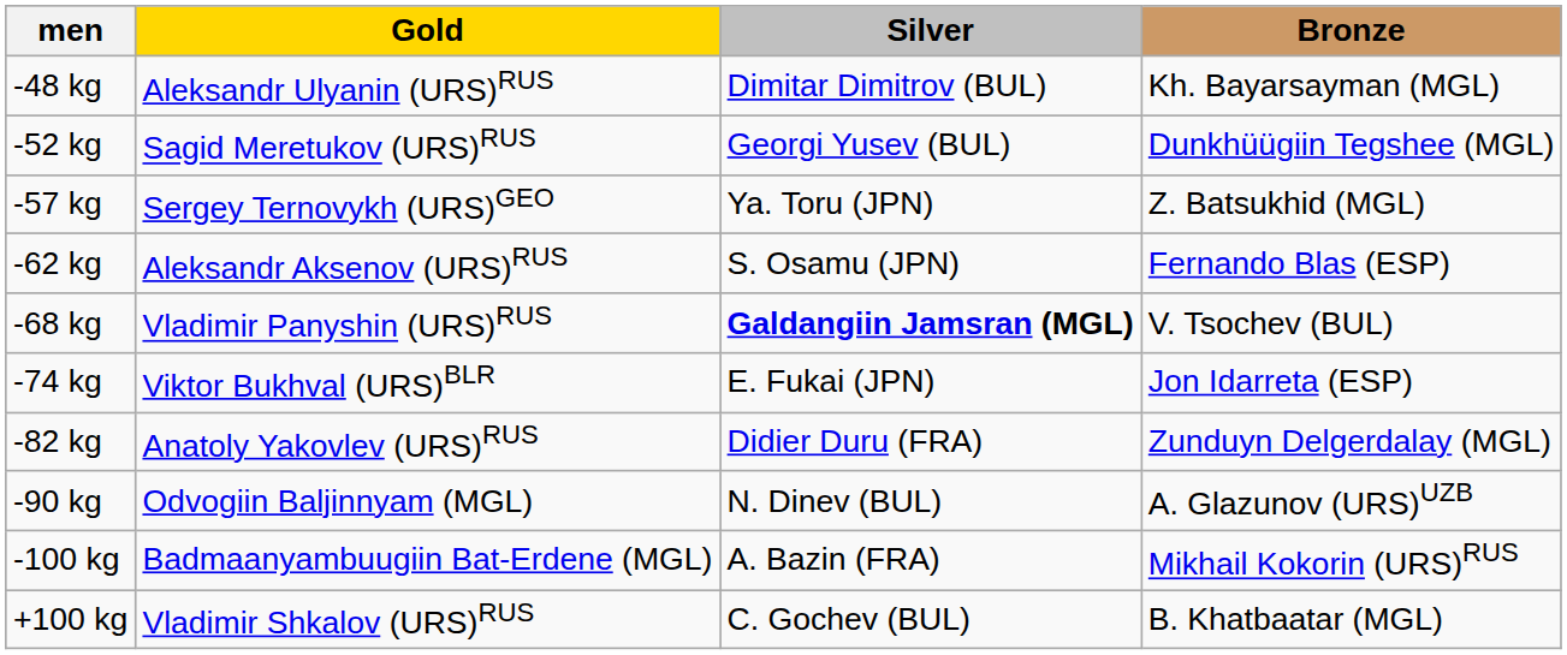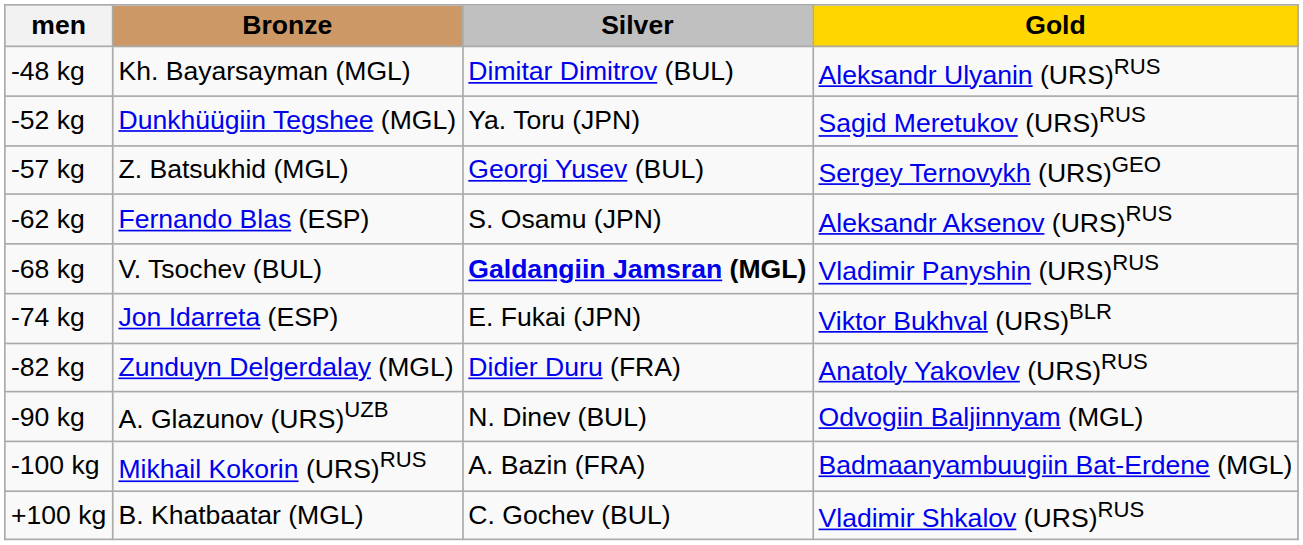columns swapped: Gold <-> Bronze
-52 kg | Silver: Georgi Yusev (BUL) -> Ya. Toru (JPN)
-57 kg | Silver: Ya. Toru (JPN) -> Georgi Yusev (BUL)
